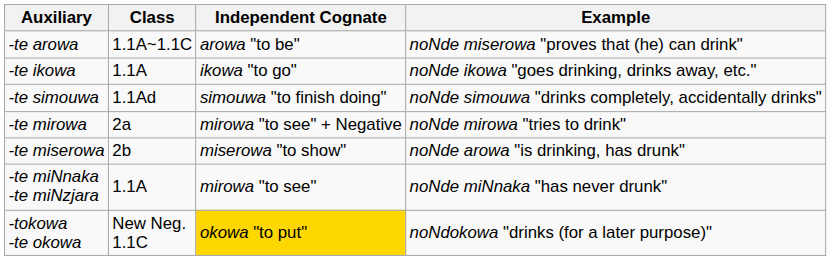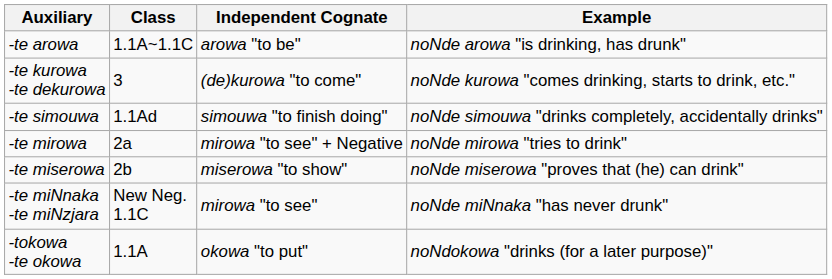-te arowa | Example: noNde miserowa "proves that (he) can drink" -> noNde arowa "is drinking, has drunk"
- row: -te ikowa | 1.1A | ikowa "to go" | noNde ikowa "goes drinking, drinks away, etc."
+ row: -te kurowa -te dekurowa | 3 | (de)kurowa "to come" | noNde kurowa "comes drinking, starts to drink, etc."
-te miserowa | Example: noNde arowa "is drinking, has drunk" -> noNde miserowa "proves that (he) can drink"
-te miNnaka -te miNzjara | Class: 1.1A -> New Neg. 1.1C
-tokowa -te okowa | Class: New Neg. 1.1C -> 1.1A
-tokowa -te okowa | Independent Cognate: gold background -> no background
